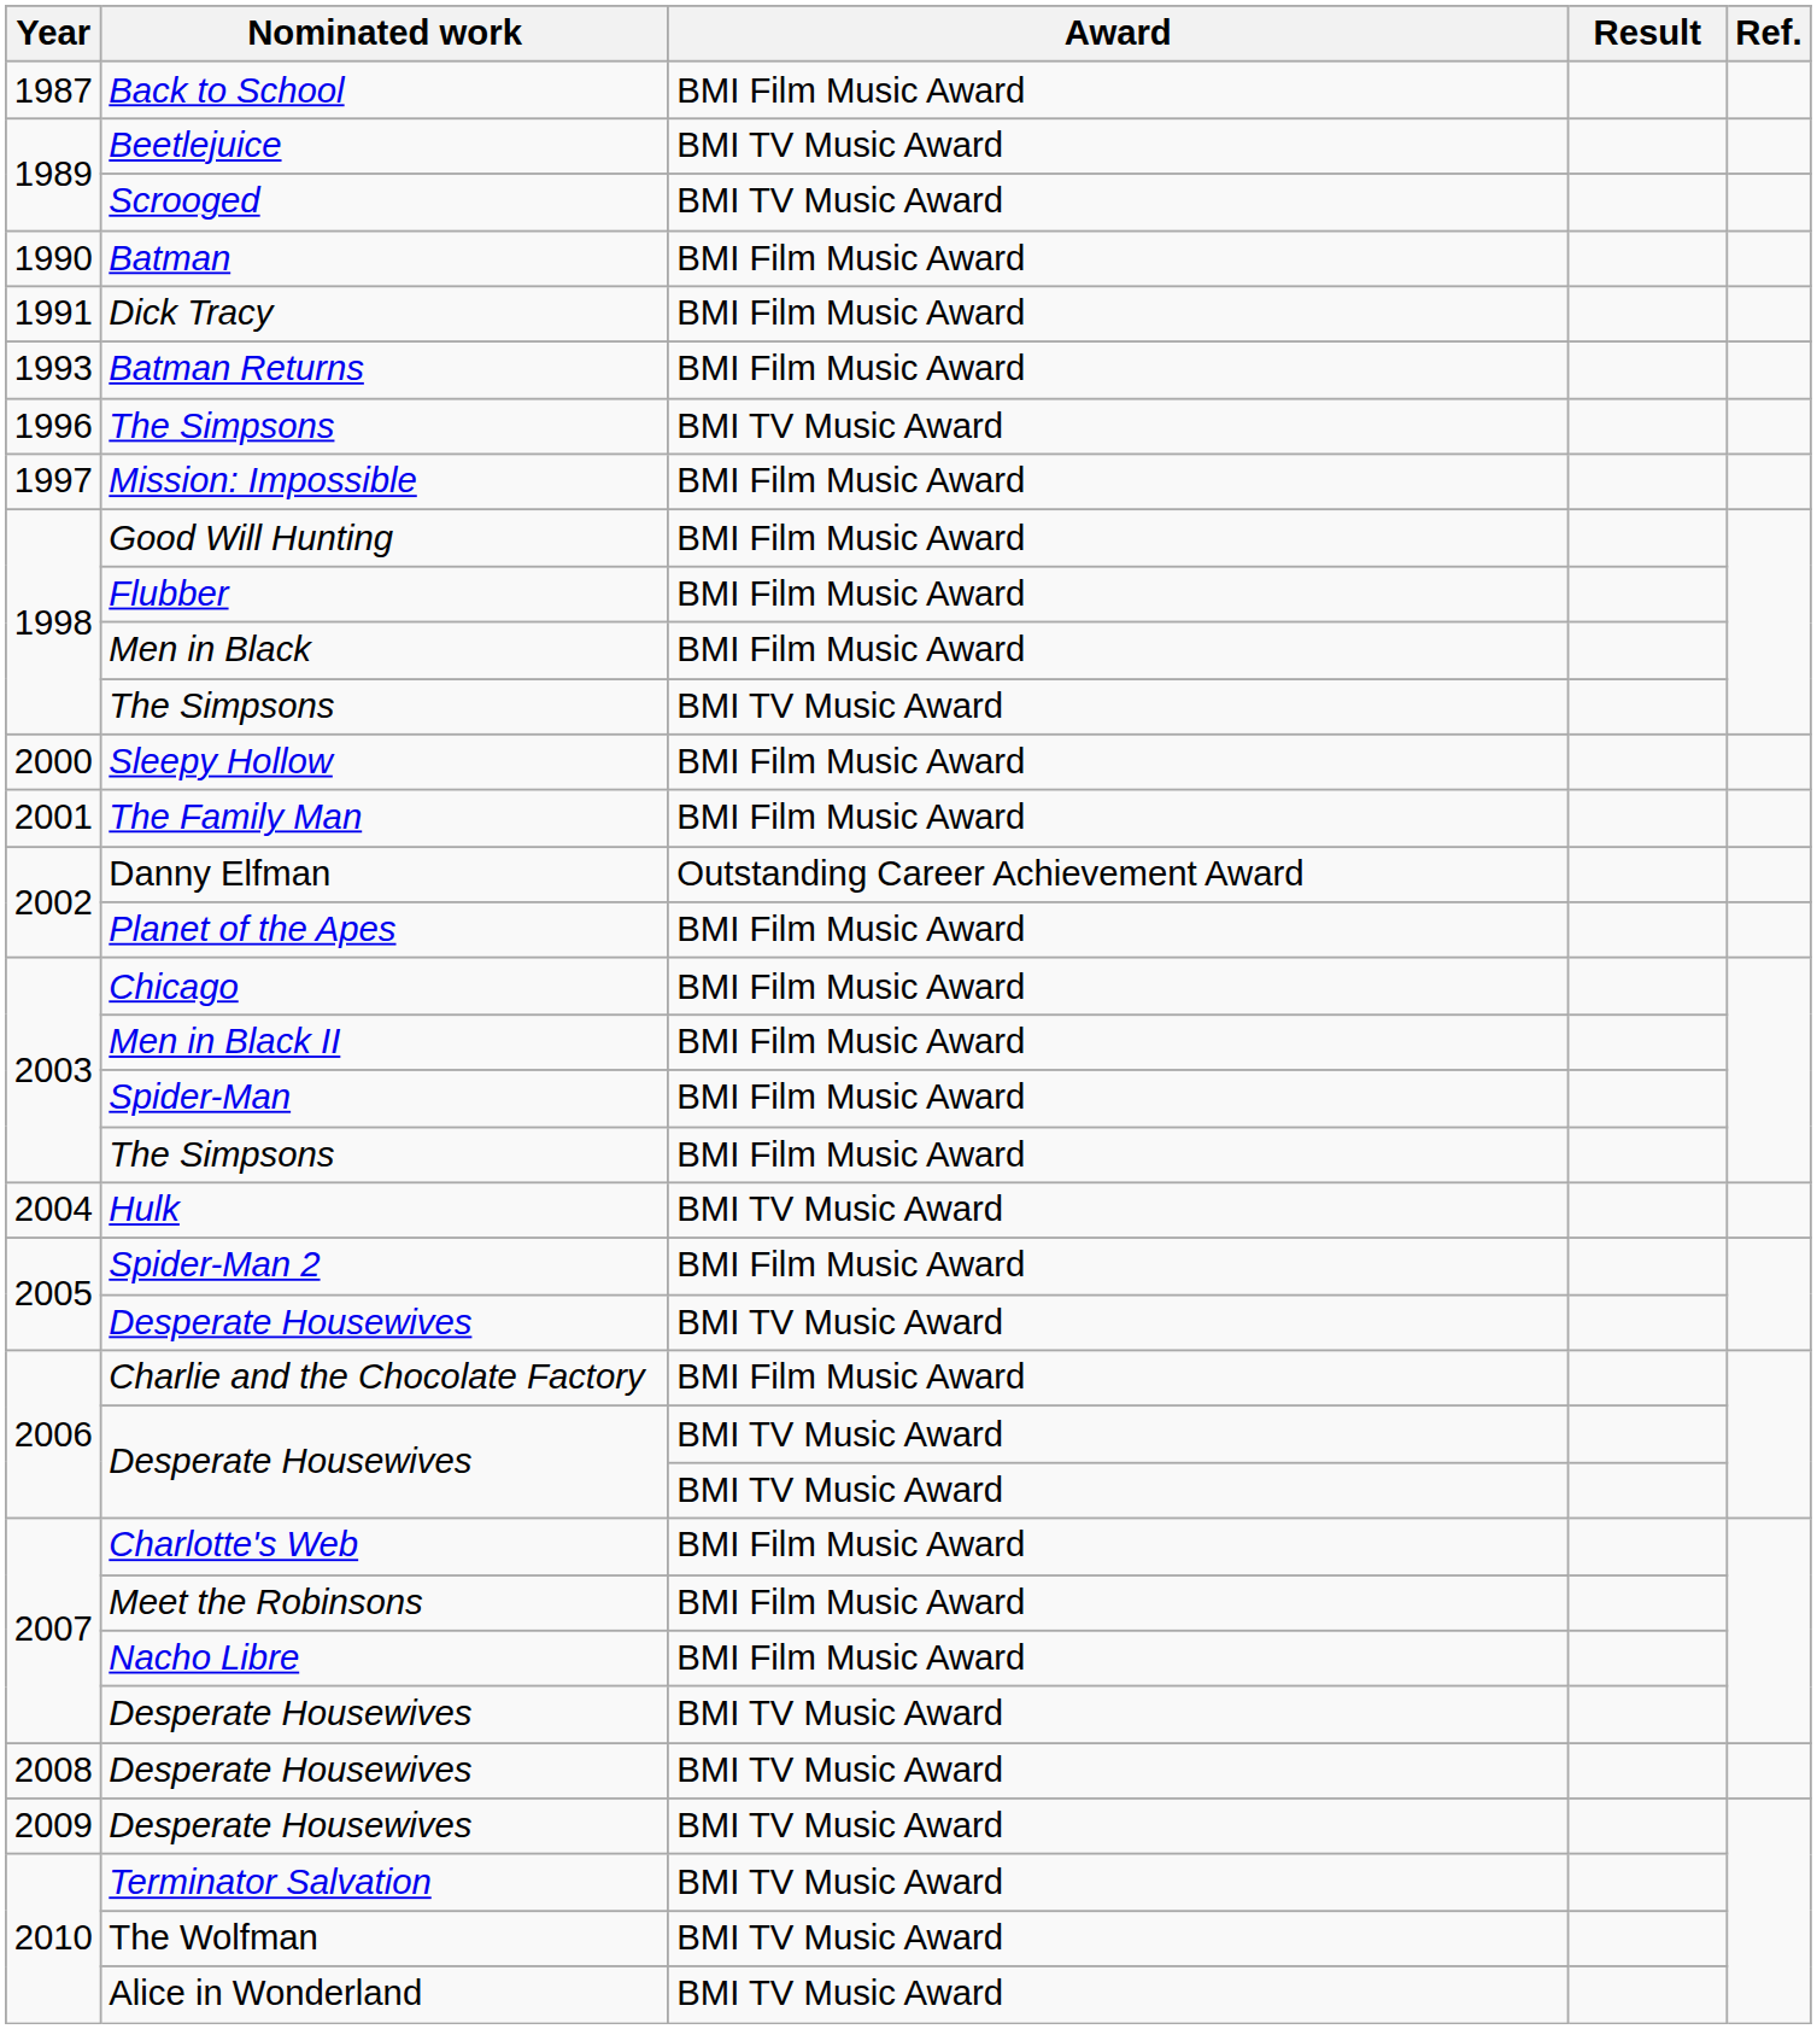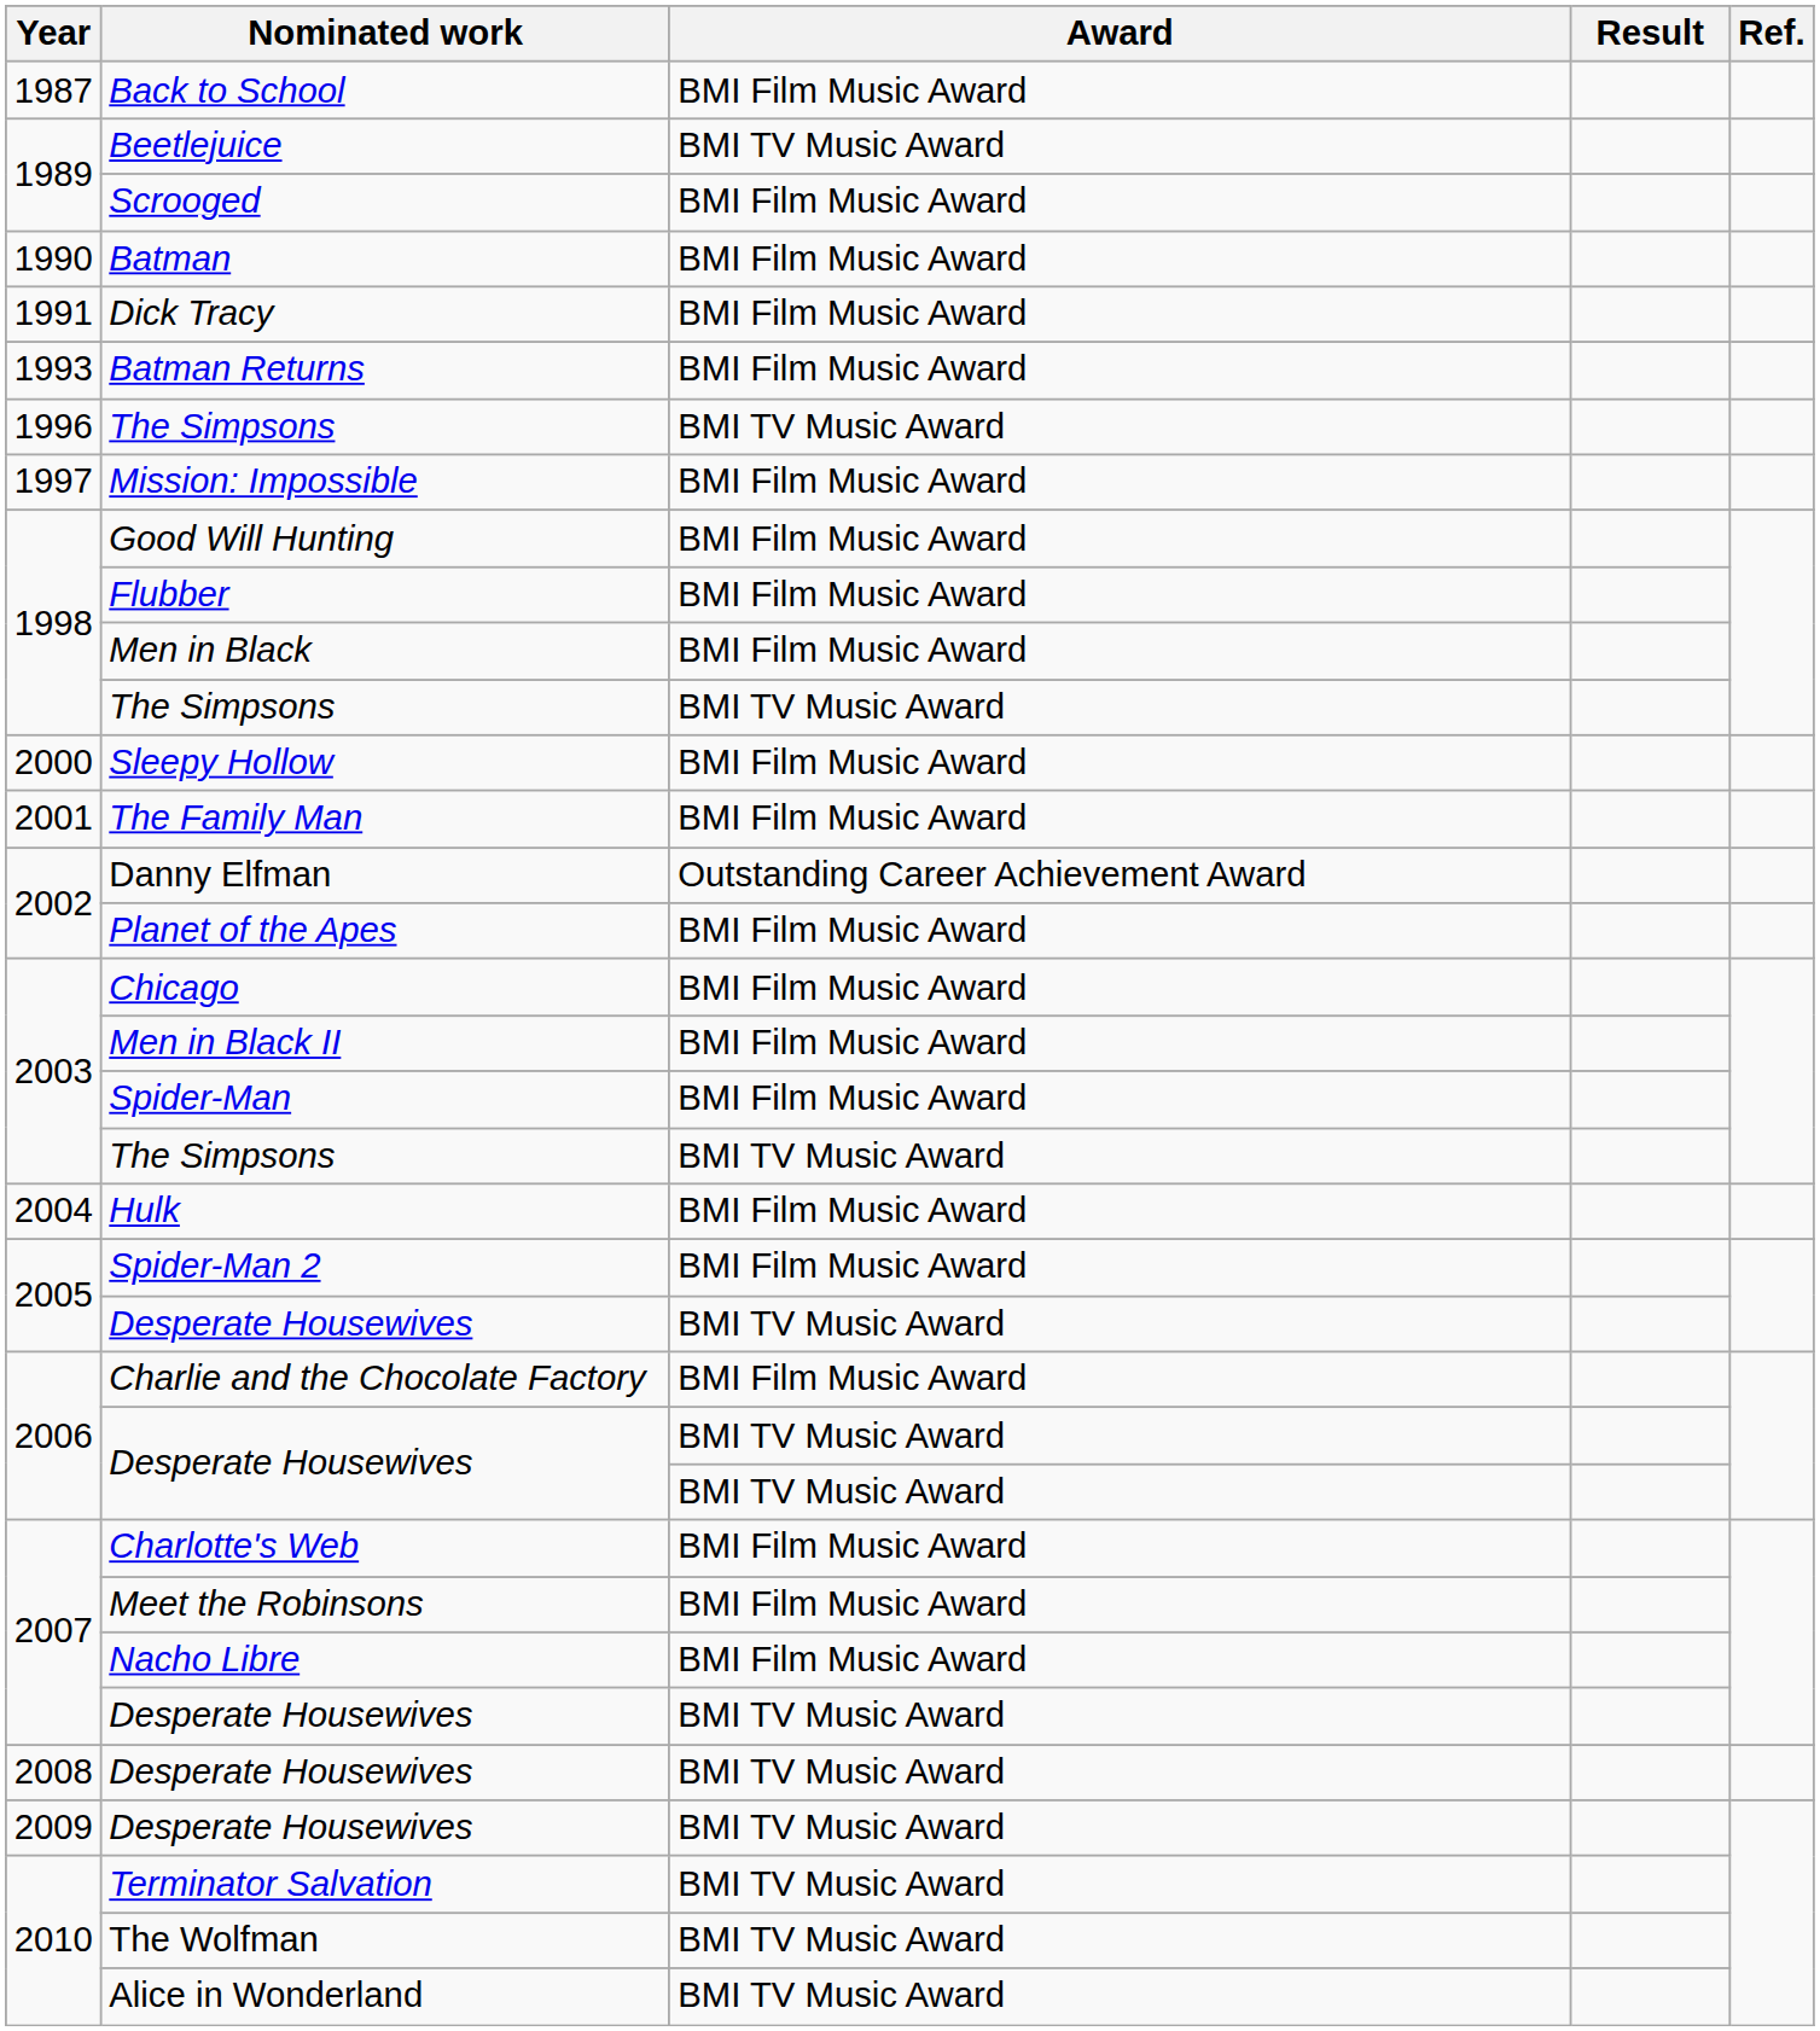Scrooged | Award: BMI TV Music Award -> BMI Film Music Award
2003 / The Simpsons | Award: BMI Film Music Award -> BMI TV Music Award
Hulk | Award: BMI TV Music Award -> BMI Film Music Award
